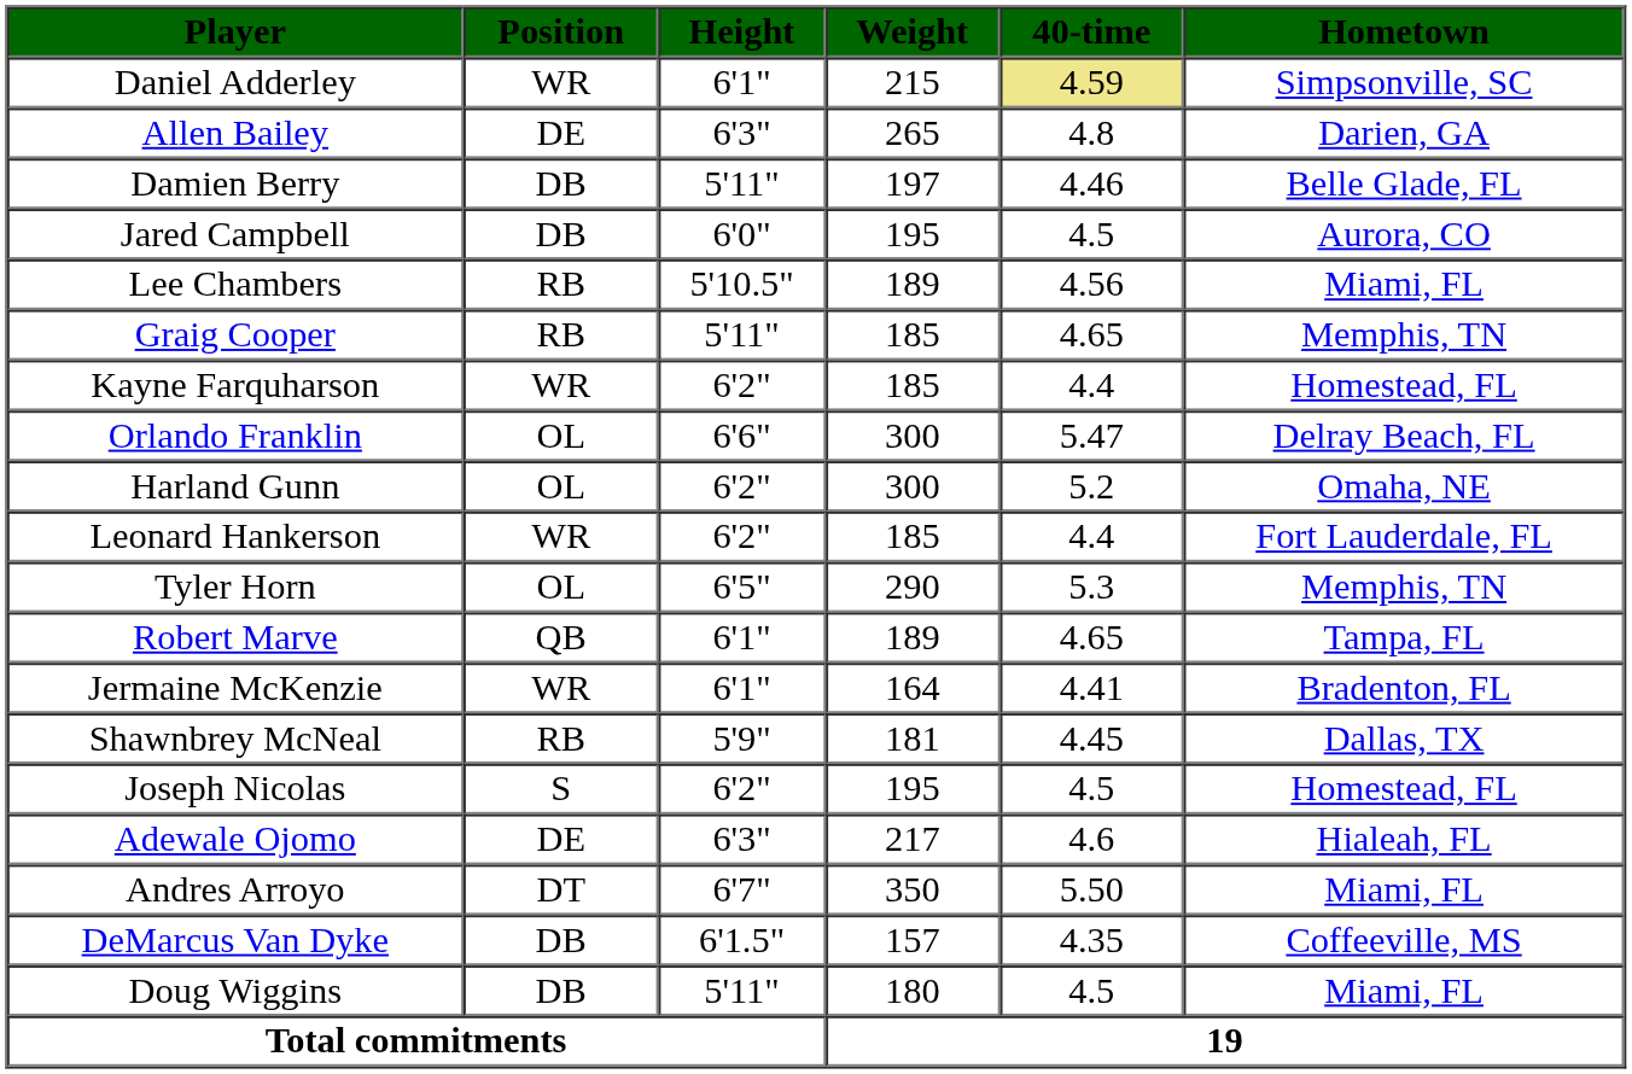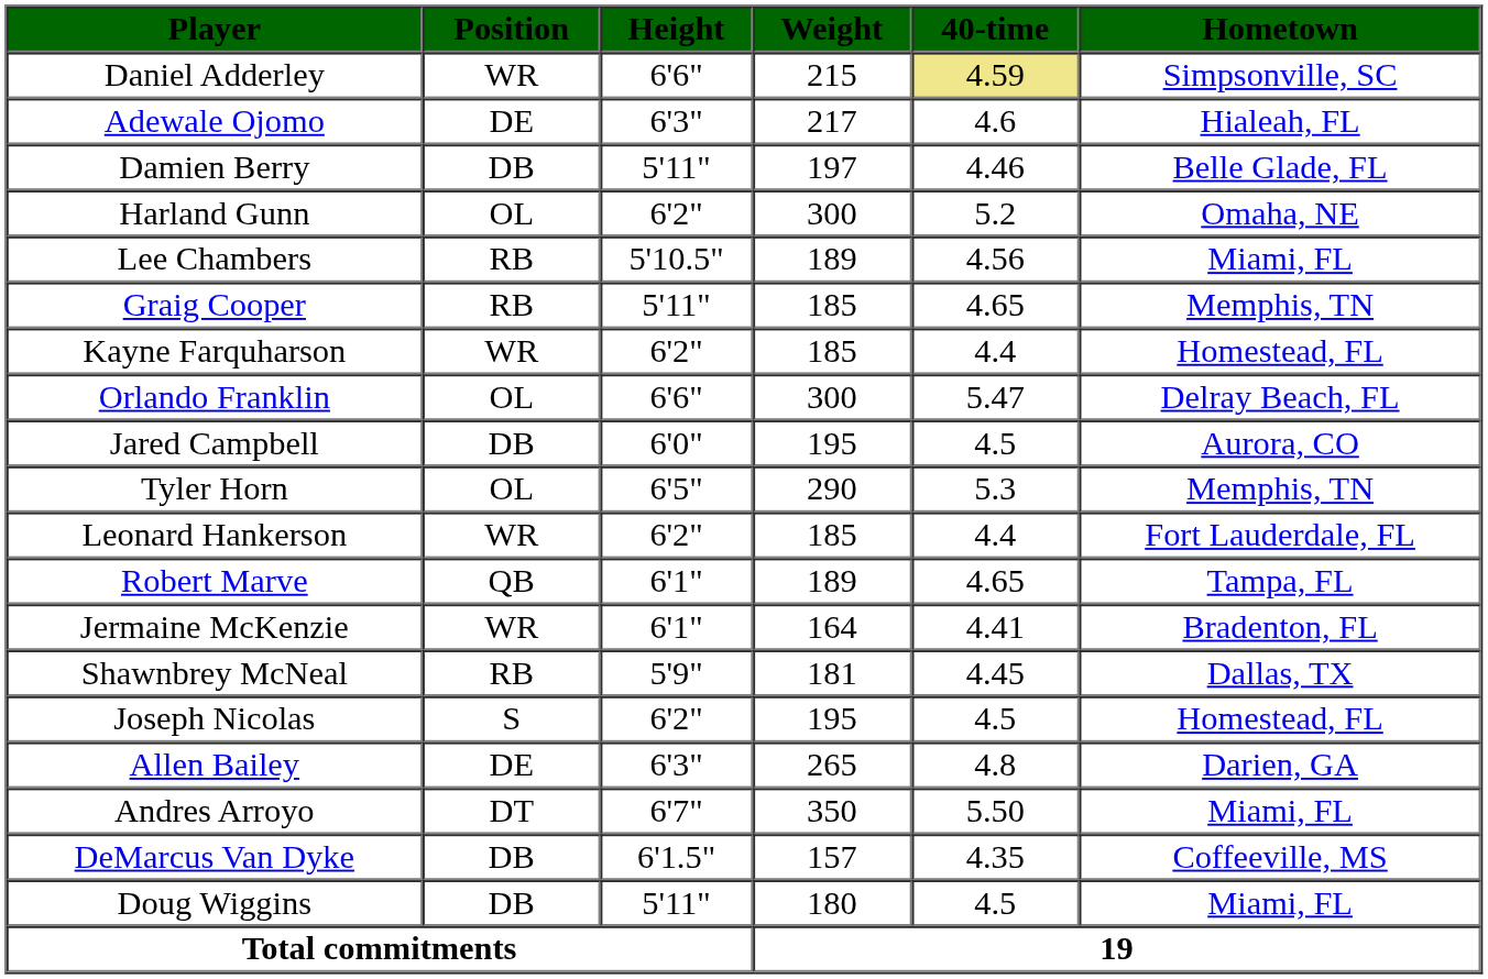Daniel Adderley | Height: 6'1" -> 6'6"
rows swapped: Allen Bailey <-> Adewale Ojomo
rows swapped: Jared Campbell <-> Harland Gunn
rows swapped: Leonard Hankerson <-> Tyler Horn
